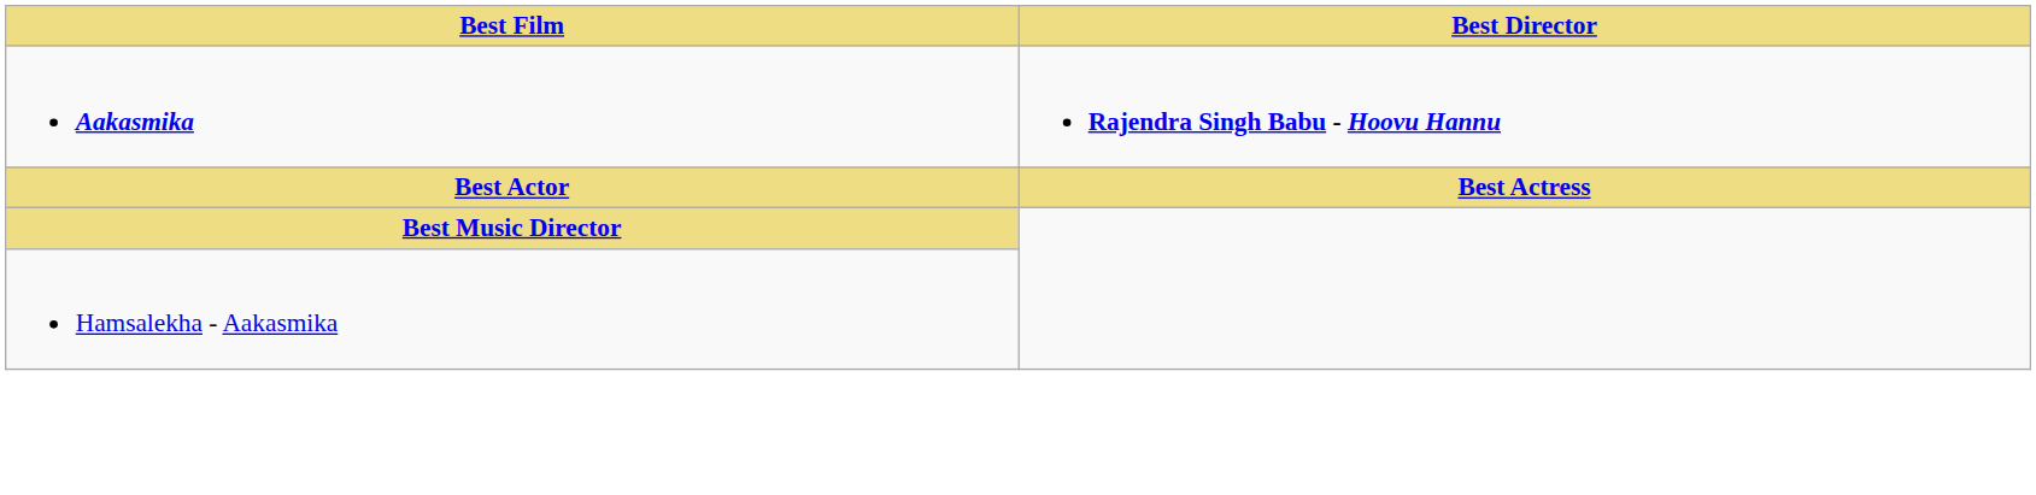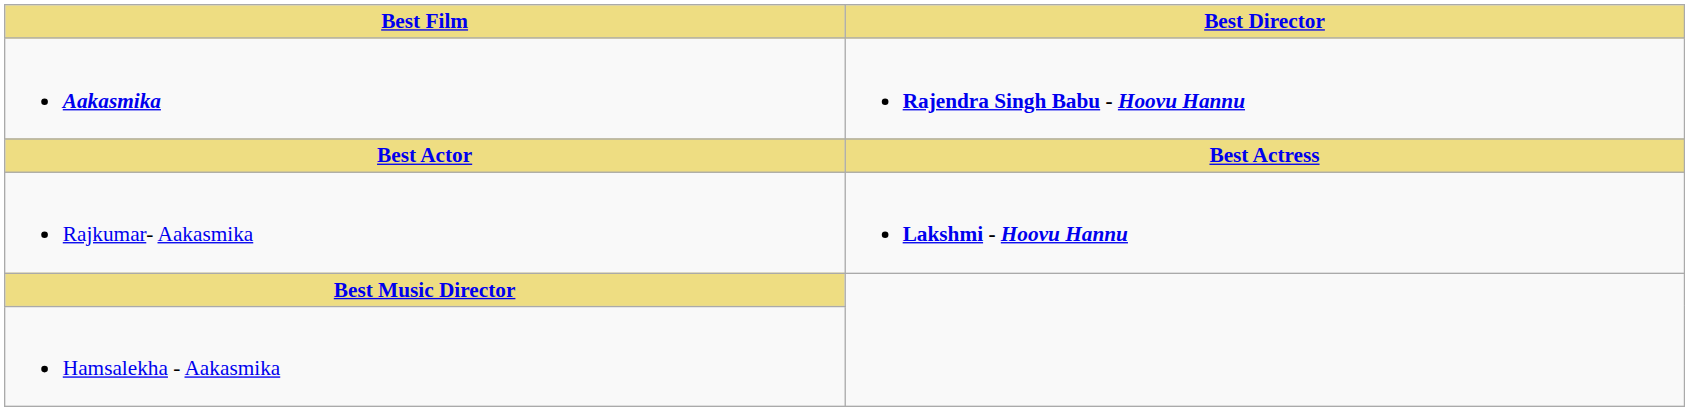+ row: Rajkumar- Aakasmika | Lakshmi - Hoovu Hannu
